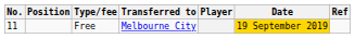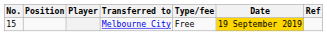columns swapped: Player <-> Type/fee
Melbourne City | No.: 11 -> 15
